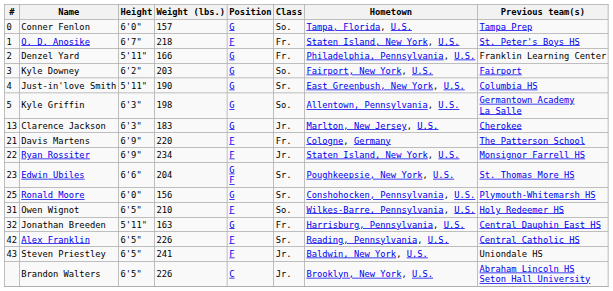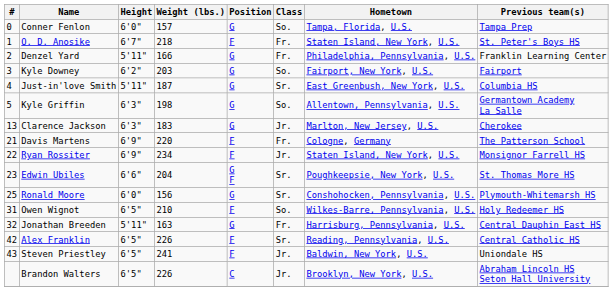Just-in'love Smith | Weight (lbs.): 190 -> 187
